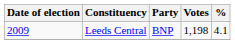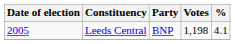Leeds Central | Date of election: 2009 -> 2005
